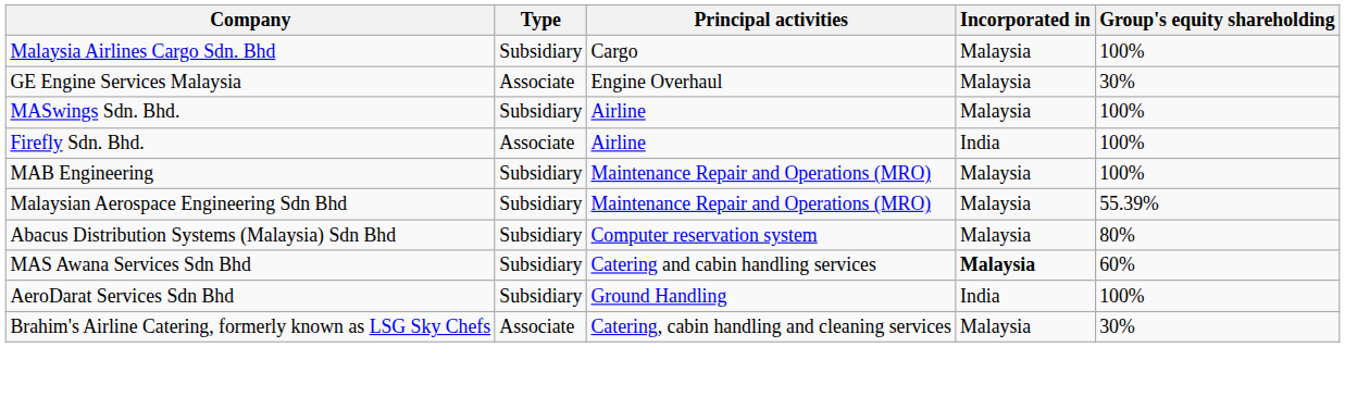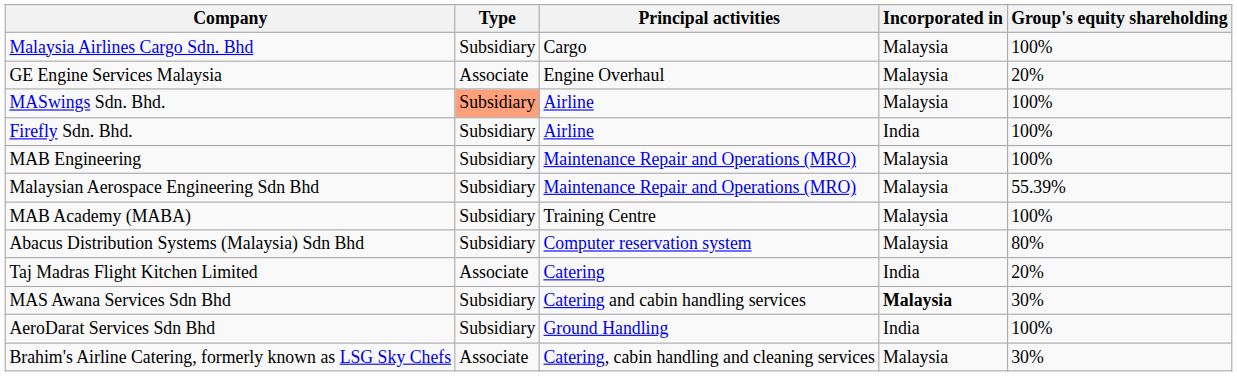GE Engine Services Malaysia | Group's equity shareholding: 30% -> 20%
MASwings Sdn. Bhd. | Type: no background -> lightsalmon background
Firefly Sdn. Bhd. | Type: Associate -> Subsidiary
+ row: MAB Academy (MABA) | Subsidiary | Training Centre | Malaysia | 100%
+ row: Taj Madras Flight Kitchen Limited | Associate | Catering | India | 20%
MAS Awana Services Sdn Bhd | Group's equity shareholding: 60% -> 30%
